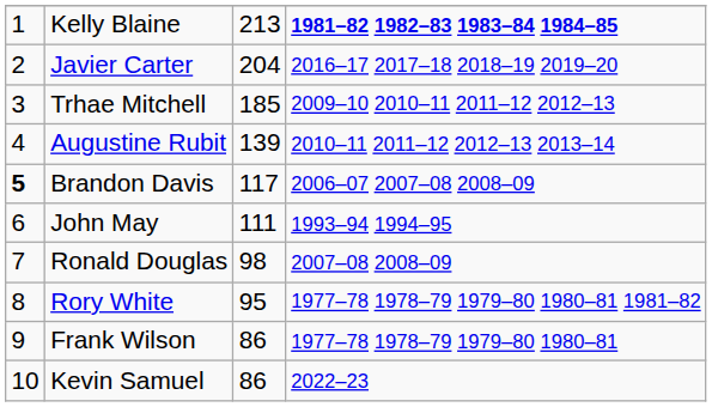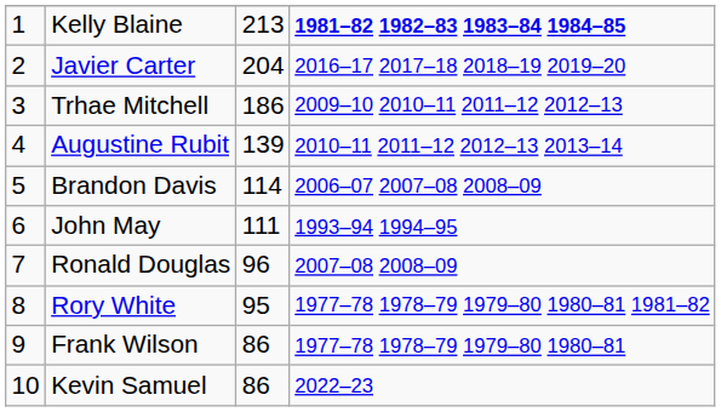Trhae Mitchell | column 3: 185 -> 186
Brandon Davis | column 1: bold -> normal
Brandon Davis | column 3: 117 -> 114
Ronald Douglas | column 3: 98 -> 96
